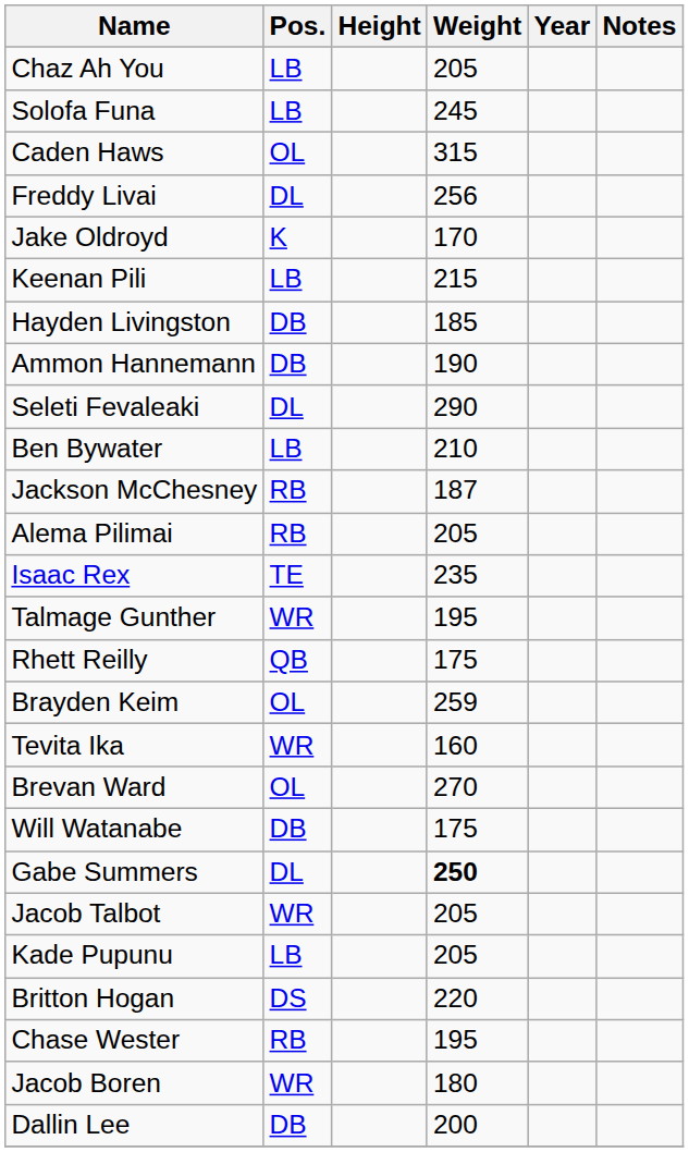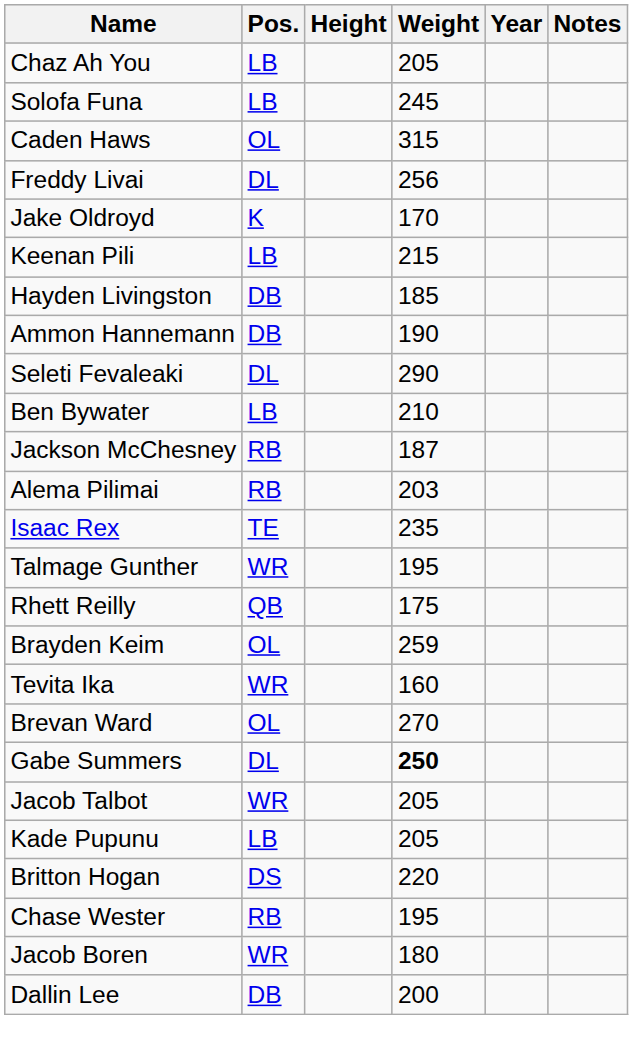Alema Pilimai | Weight: 205 -> 203
- row: Will Watanabe | DB | 175
